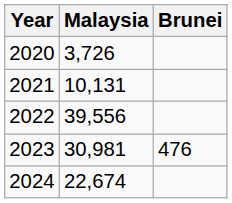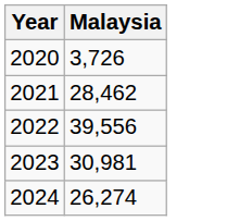- column: Brunei | 476
2021 | Malaysia: 10,131 -> 28,462
2024 | Malaysia: 22,674 -> 26,274
